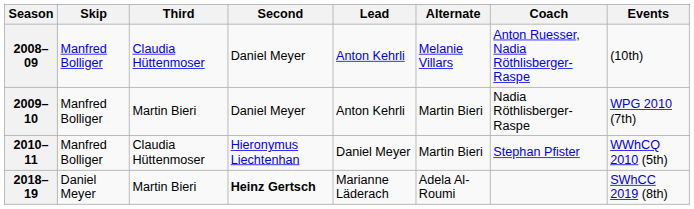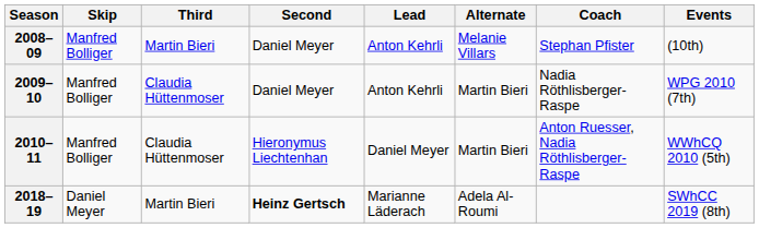2008–09 | Third: Claudia Hüttenmoser -> Martin Bieri
2008–09 | Coach: Anton Ruesser, Nadia Röthlisberger-Raspe -> Stephan Pfister
2009–10 | Third: Martin Bieri -> Claudia Hüttenmoser
2010–11 | Coach: Stephan Pfister -> Anton Ruesser, Nadia Röthlisberger-Raspe
